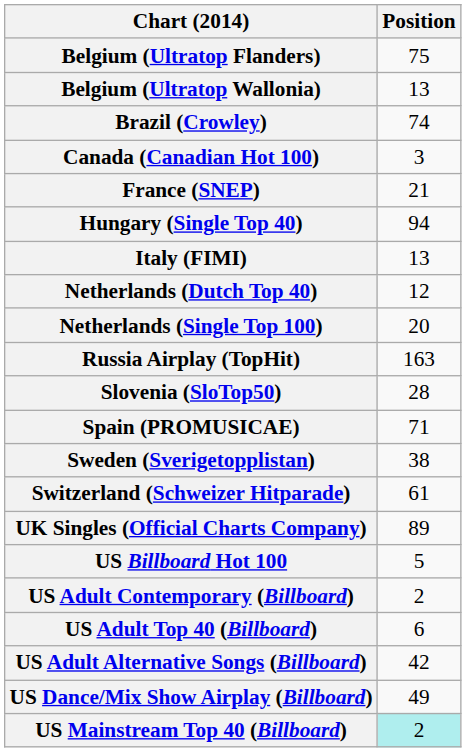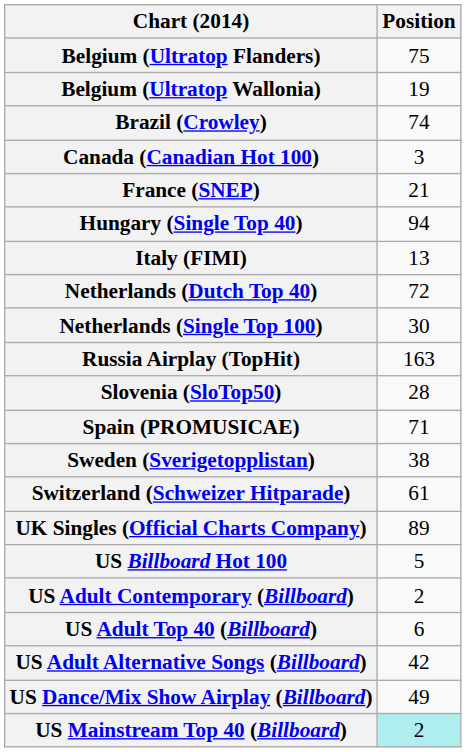Belgium (Ultratop Wallonia) | Position: 13 -> 19
Netherlands (Dutch Top 40) | Position: 12 -> 72
Netherlands (Single Top 100) | Position: 20 -> 30
